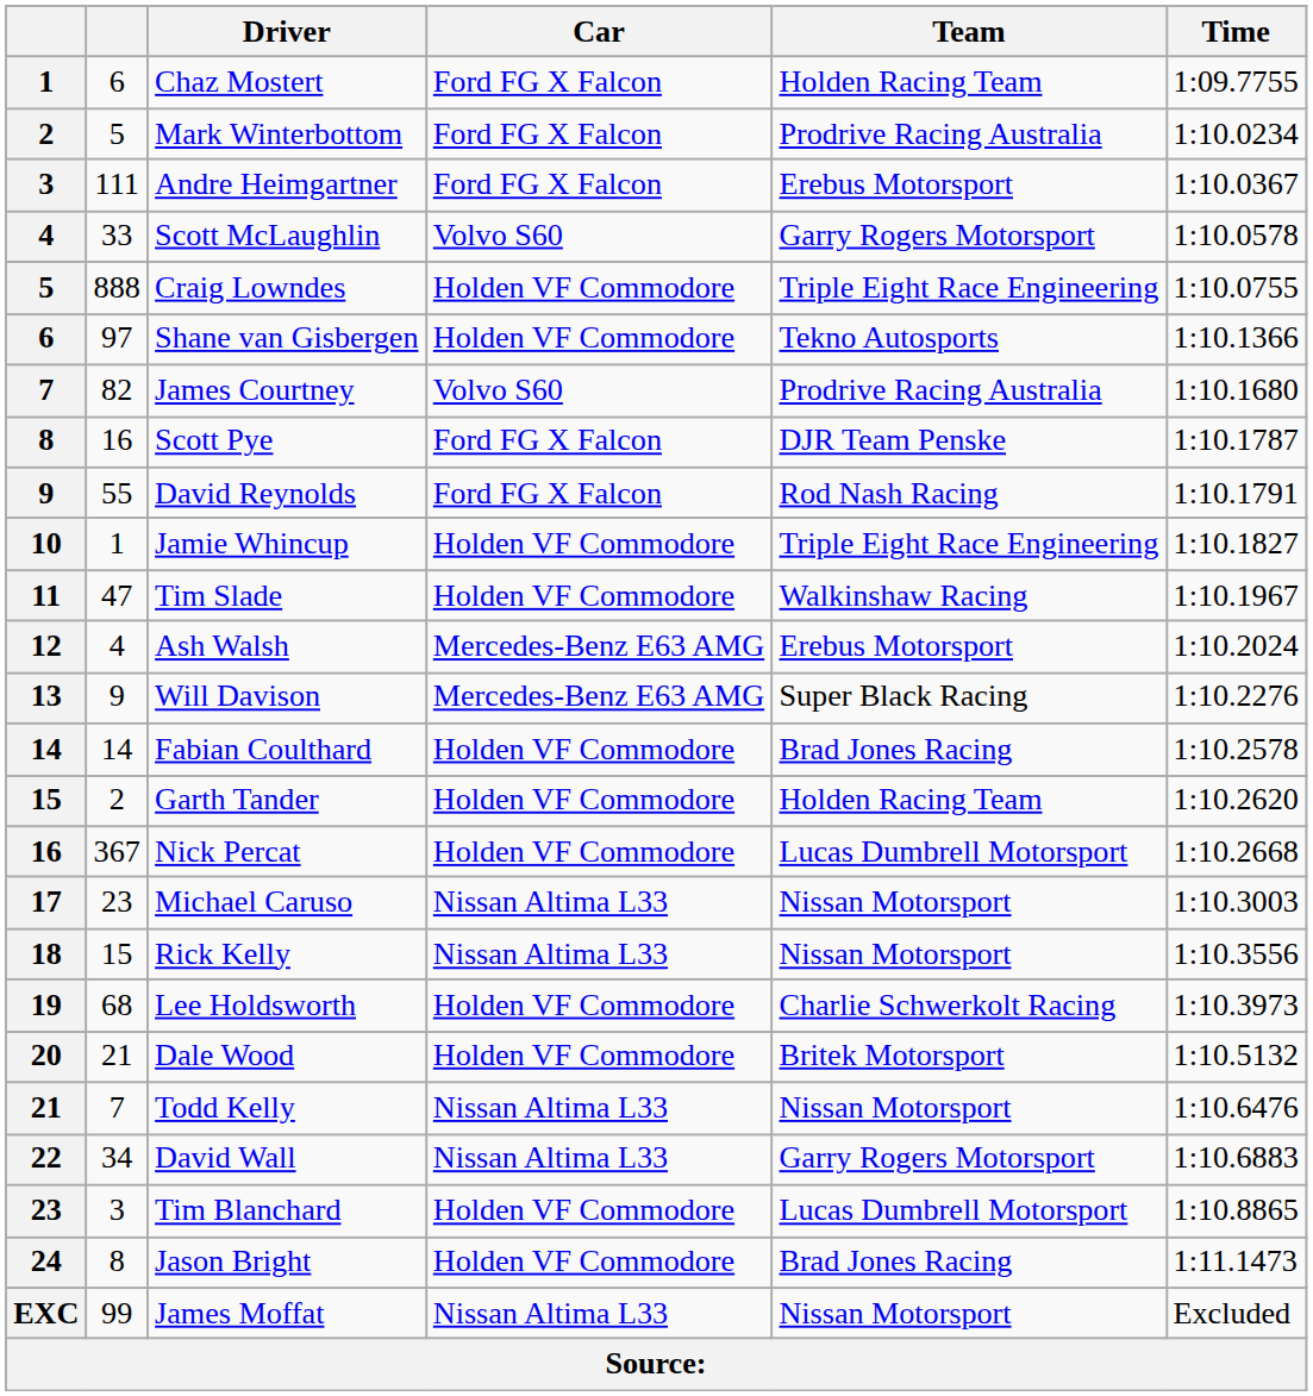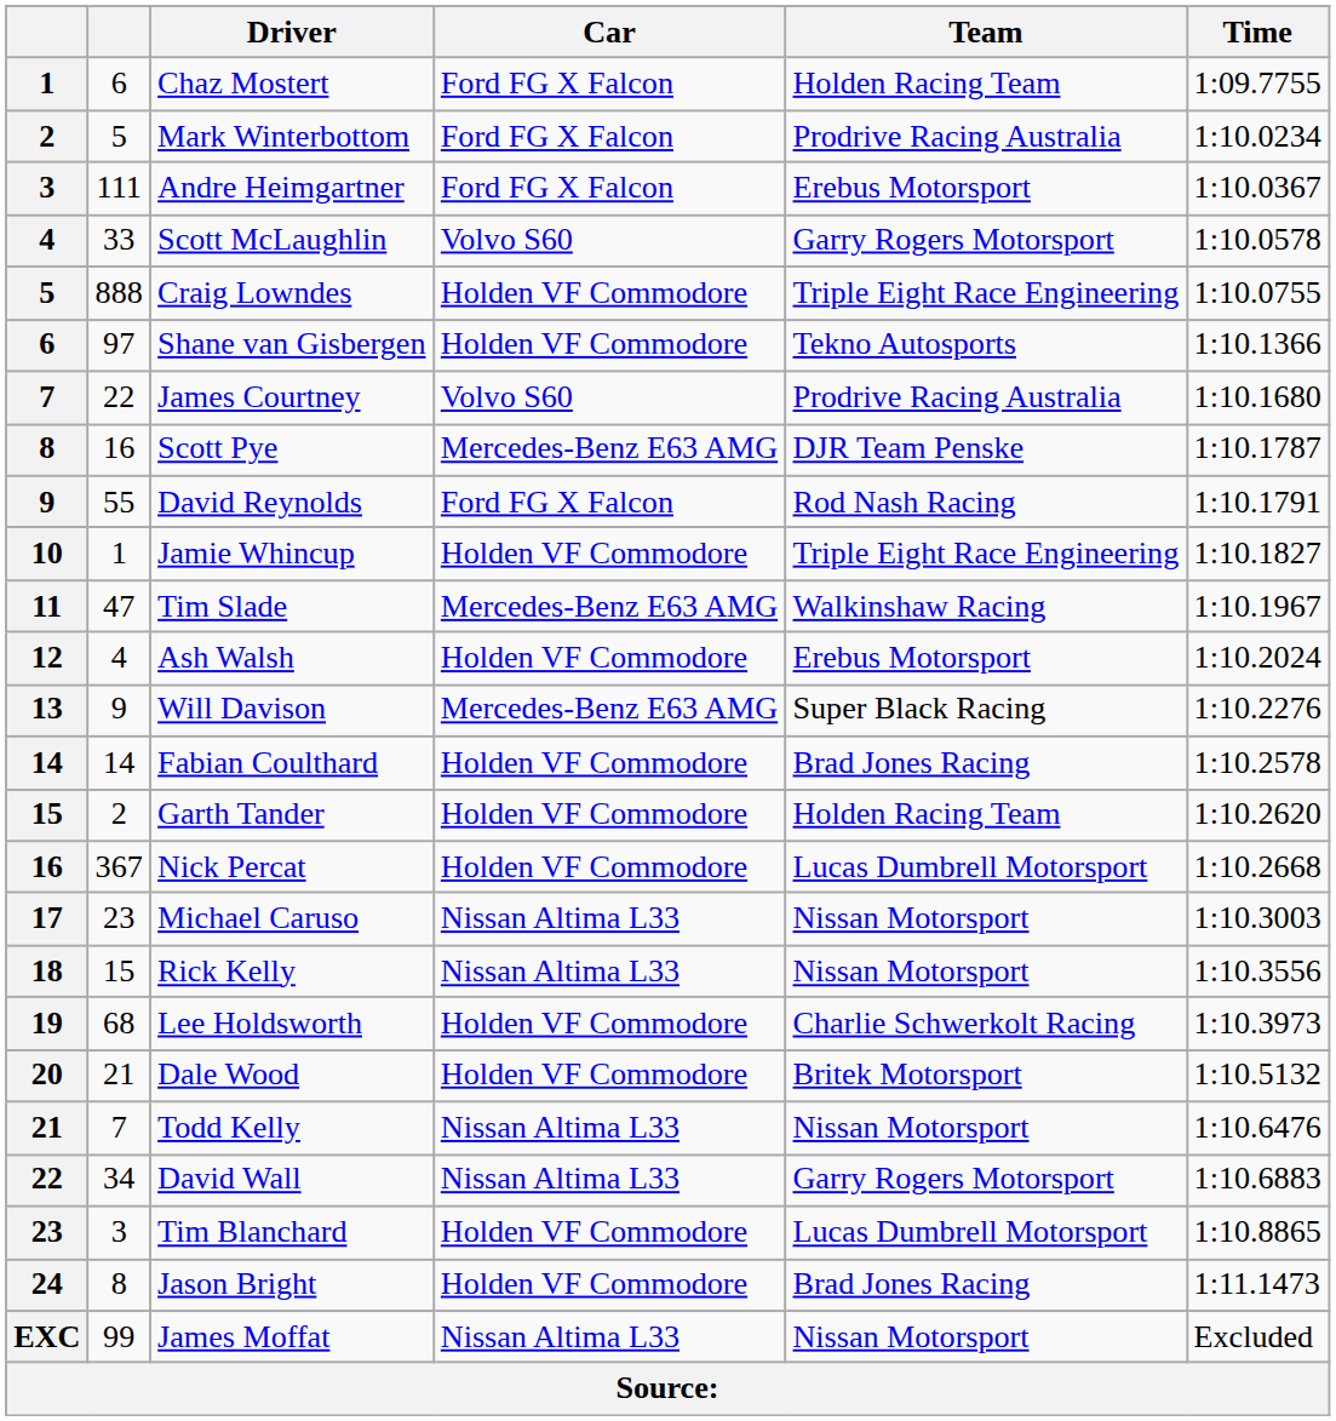James Courtney | column 2: 82 -> 22
Scott Pye | Car: Ford FG X Falcon -> Mercedes-Benz E63 AMG
Tim Slade | Car: Holden VF Commodore -> Mercedes-Benz E63 AMG
Ash Walsh | Car: Mercedes-Benz E63 AMG -> Holden VF Commodore
